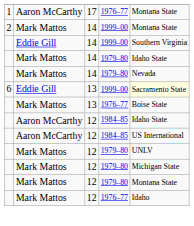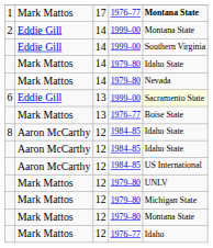1 | column 2: Aaron McCarthy -> Mark Mattos
1 | column 5: normal -> bold
2 | column 2: Mark Mattos -> Eddie Gill
+ row: 8 | Aaron McCarthy | 12 | 1984–85 | Idaho State
